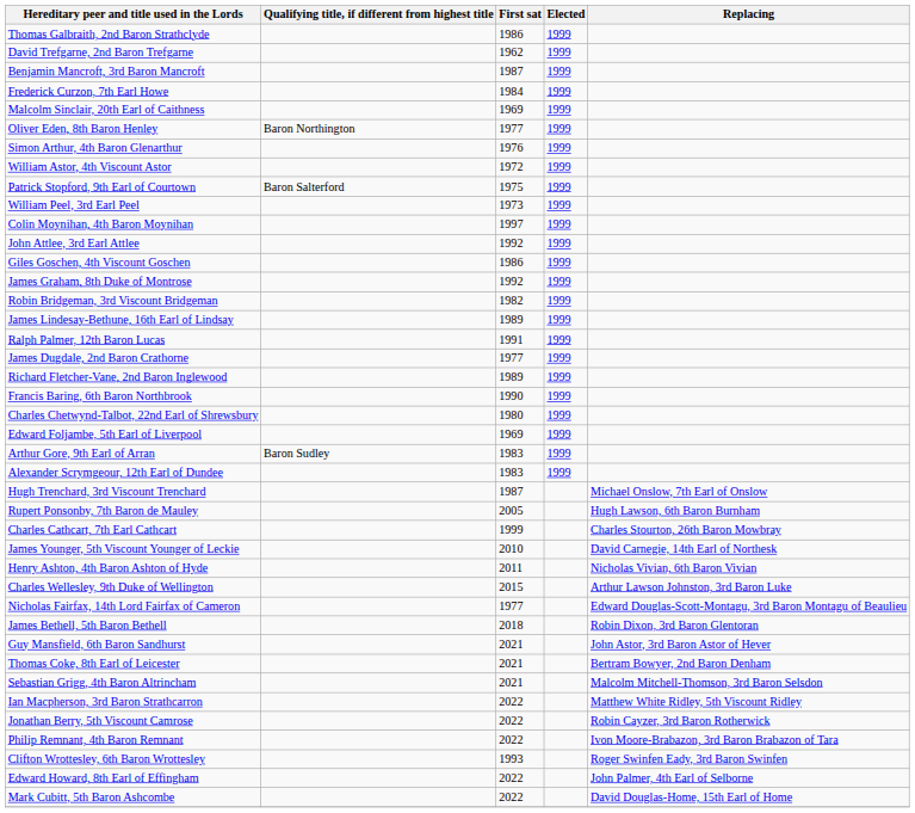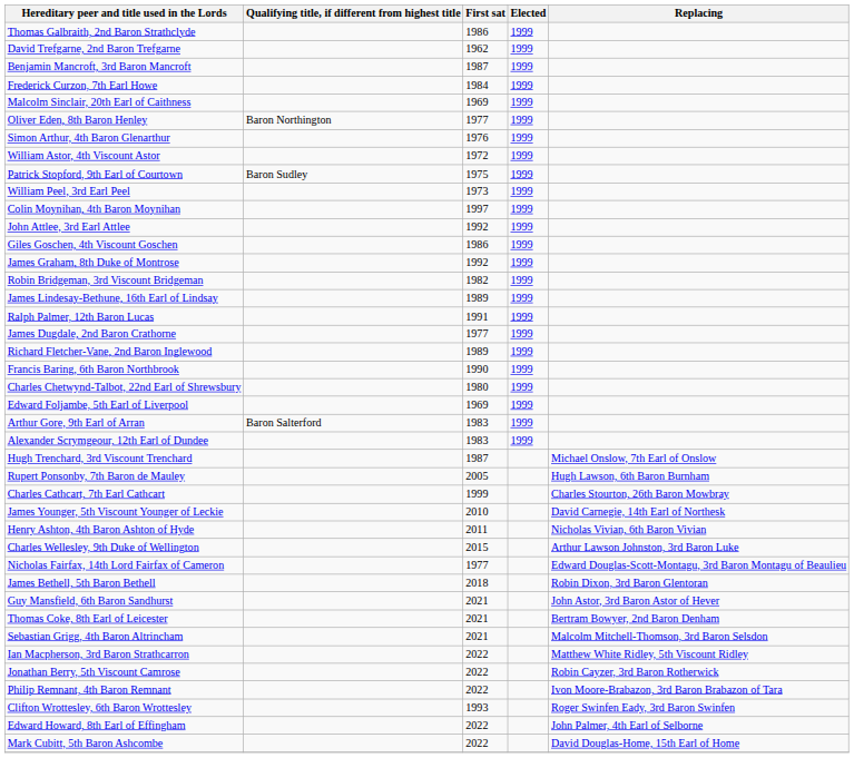Patrick Stopford, 9th Earl of Courtown | Qualifying title, if different from highest title: Baron Salterford -> Baron Sudley
Arthur Gore, 9th Earl of Arran | Qualifying title, if different from highest title: Baron Sudley -> Baron Salterford
